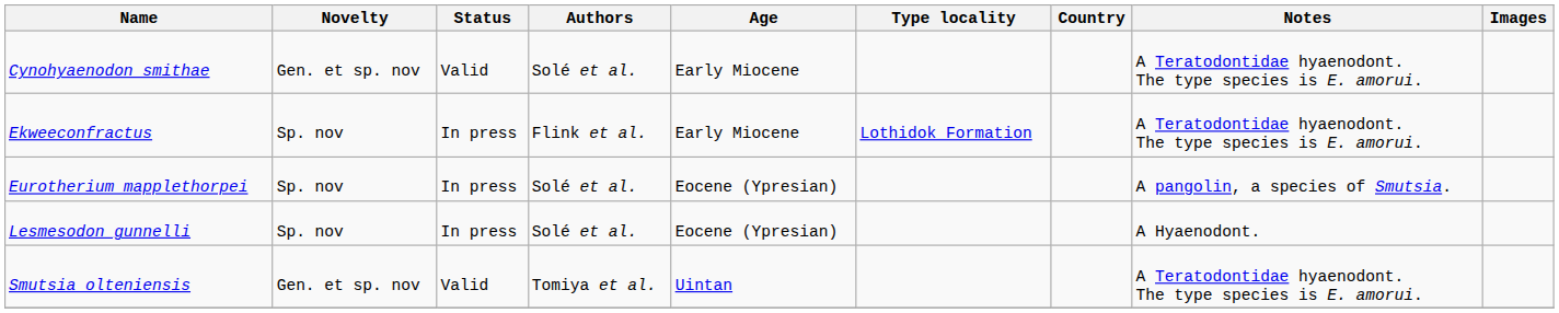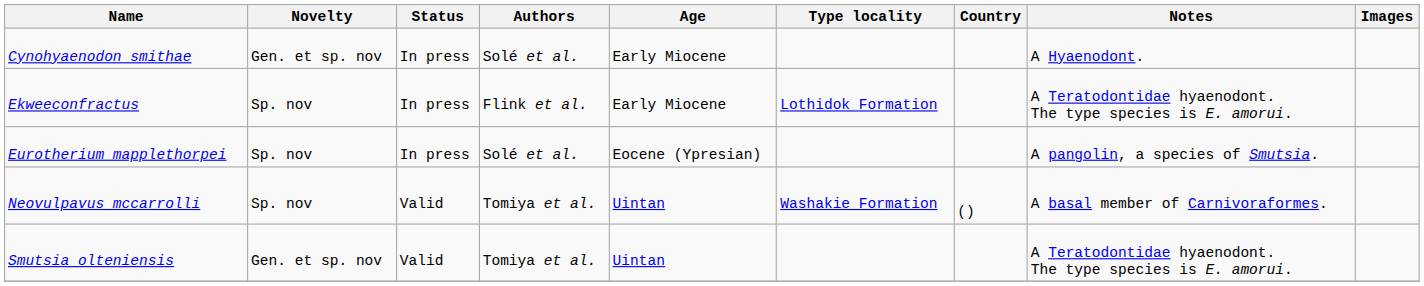Cynohyaenodon smithae | Status: Valid -> In press
Cynohyaenodon smithae | Notes: A Teratodontidae hyaenodont. The type species is E. amorui. -> A Hyaenodont.
- row: Lesmesodon gunnelli | Sp. nov | In press | Solé et al. | Eocene (Ypresian) | A Hyaenodont.
+ row: Neovulpavus mccarrolli | Sp. nov | Valid | Tomiya et al. | Uintan | Washakie Formation | () | A basal member of Carnivoraformes.
